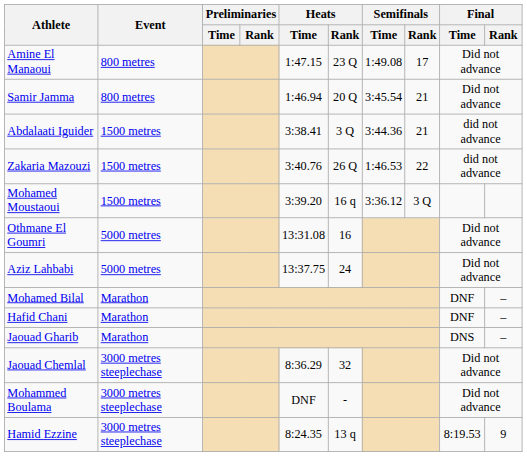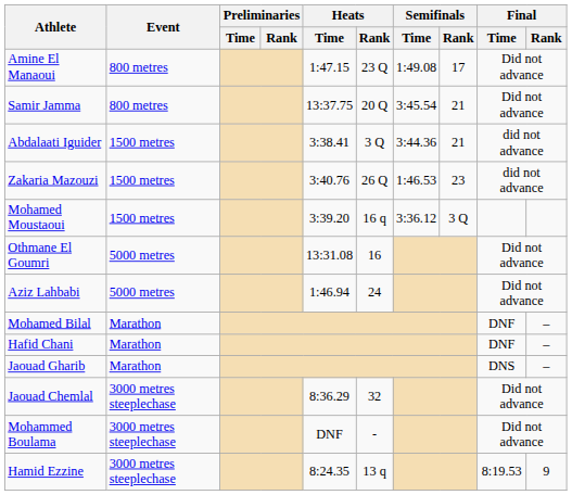Samir Jamma | Heats / Time: 1:46.94 -> 13:37.75
Zakaria Mazouzi | Semifinals / Rank: 22 -> 23
Aziz Lahbabi | Heats / Time: 13:37.75 -> 1:46.94
